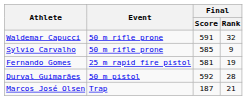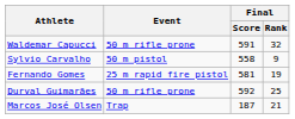Sylvio Carvalho | Event: 50 m rifle prone -> 50 m pistol
Sylvio Carvalho | Final / Score: 585 -> 558
Durval Guimarães | Event: 50 m pistol -> 50 m rifle prone
Durval Guimarães | Final / Rank: 28 -> 25
